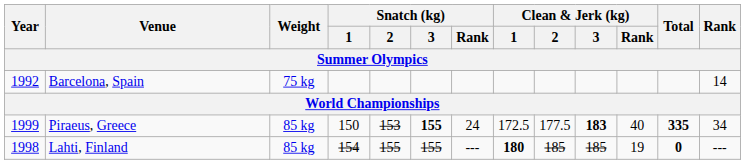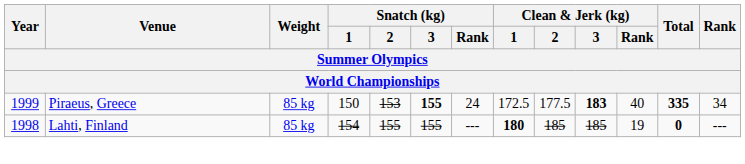- row: 1992 | Barcelona, Spain | 75 kg | 14
